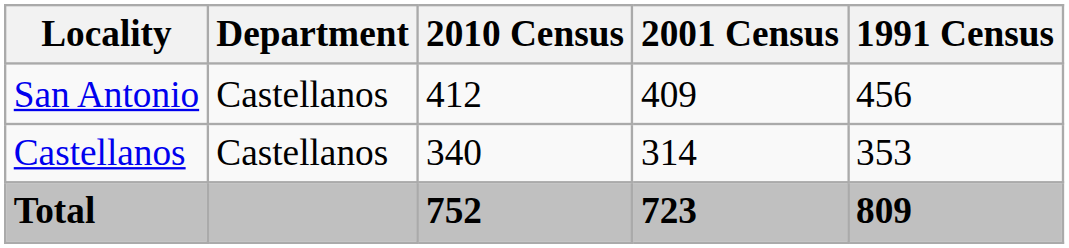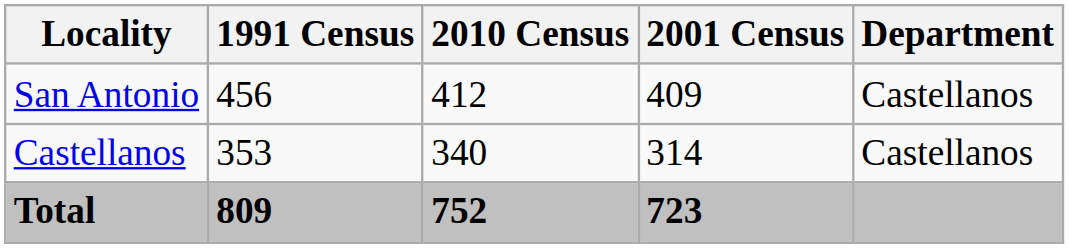columns swapped: Department <-> 1991 Census
